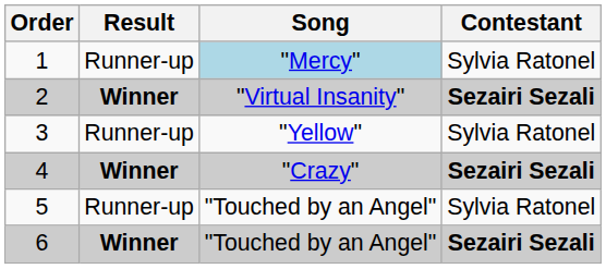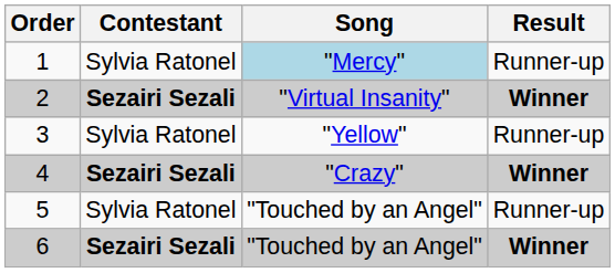columns swapped: Contestant <-> Result
